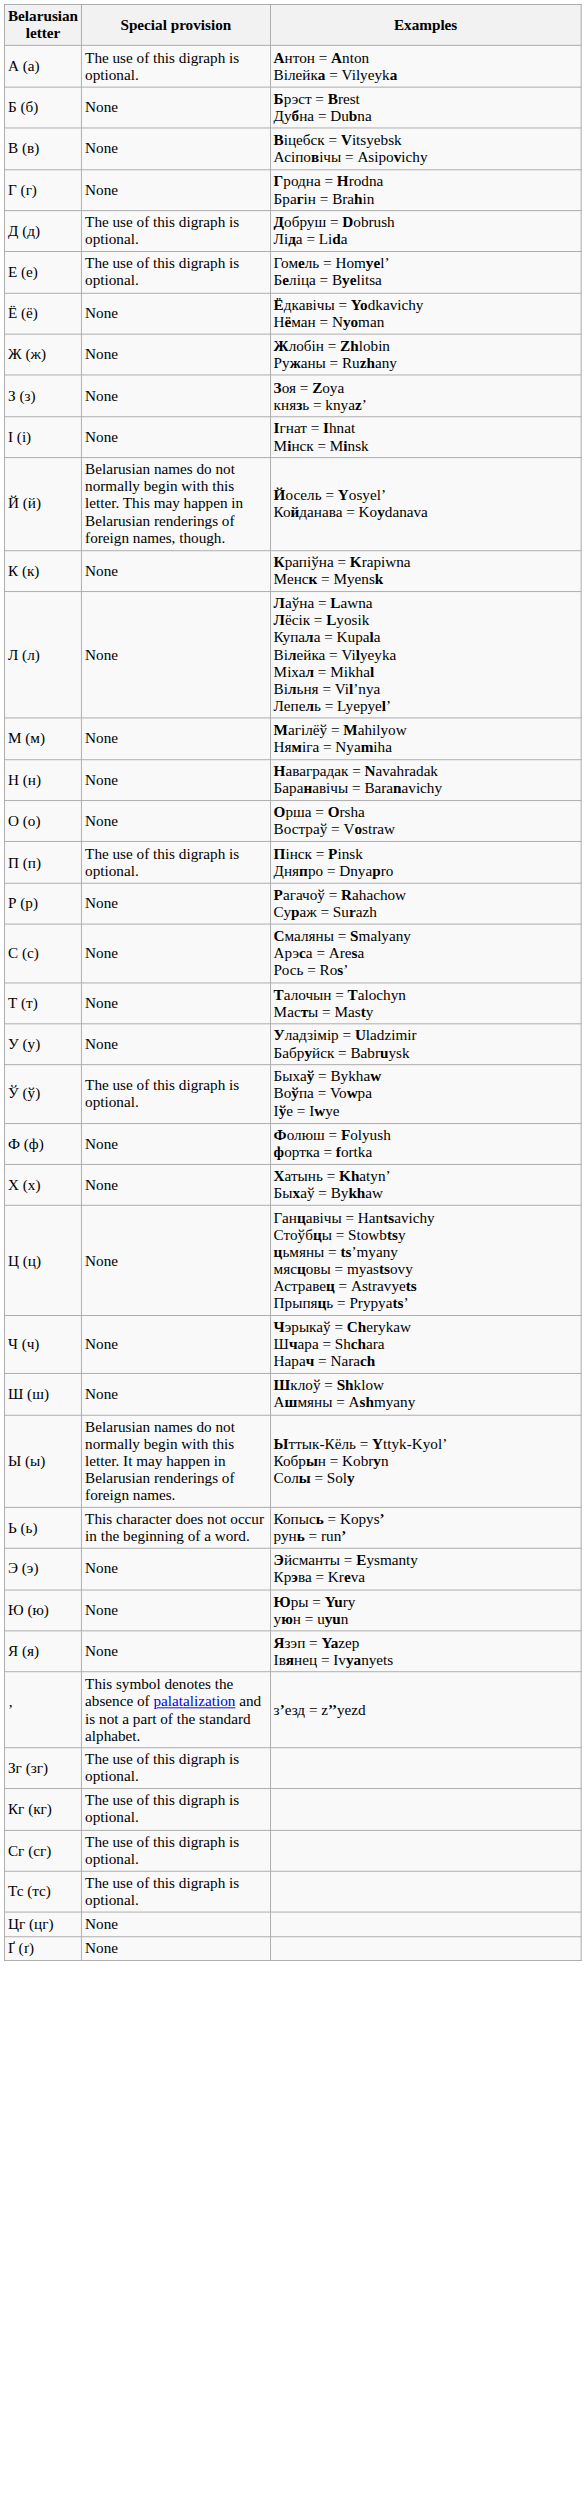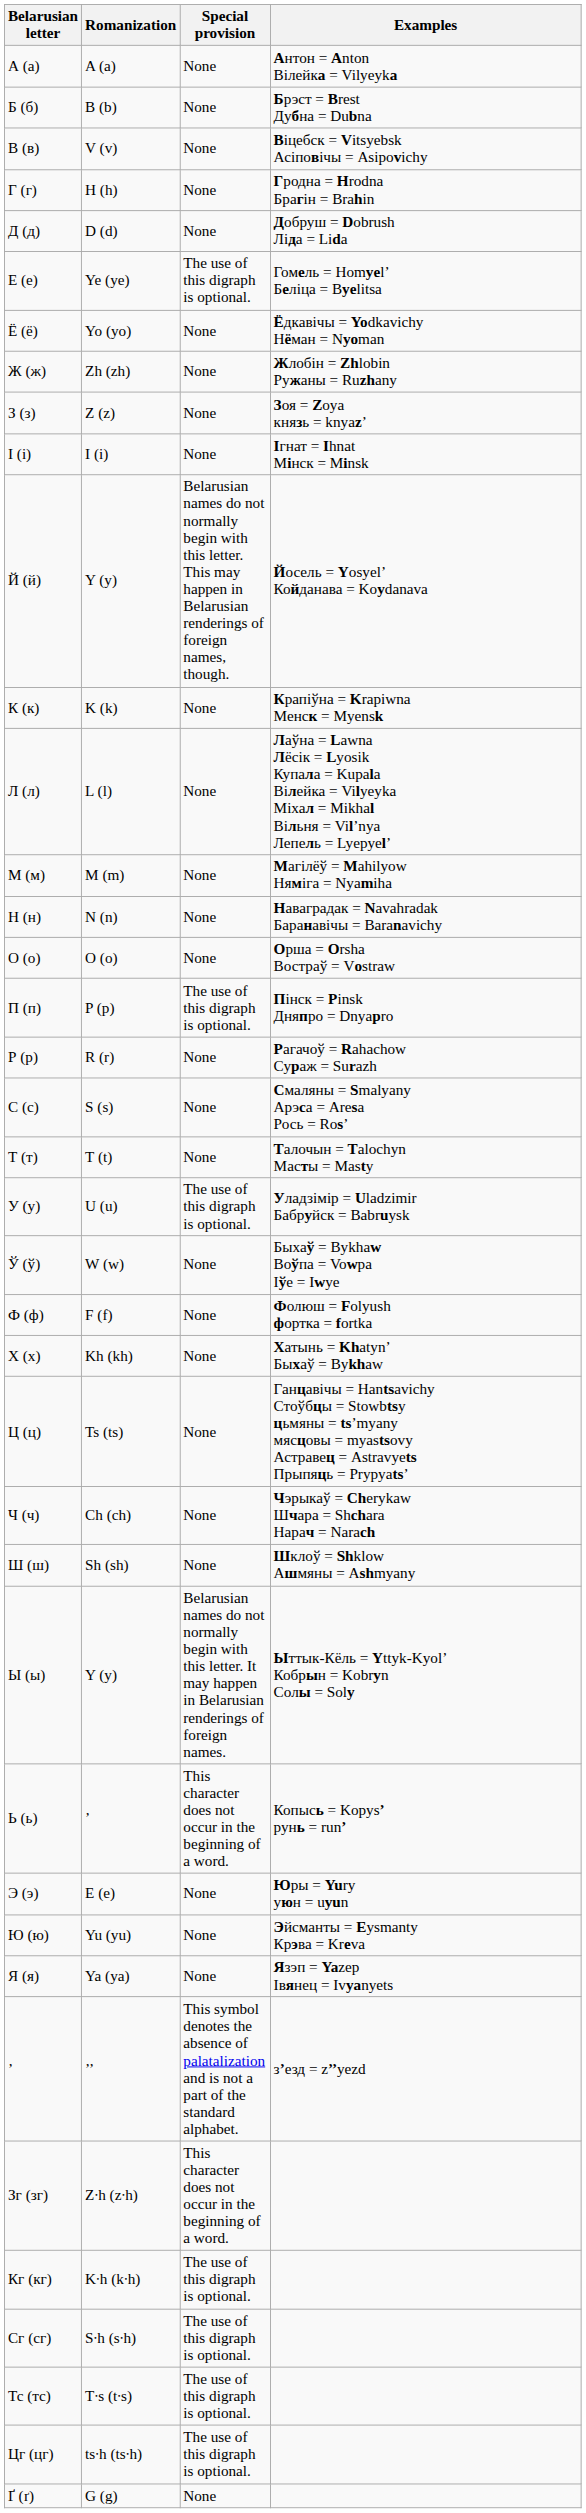+ column: Romanization | A (a) | B (b) | V (v) | H (h) | D (d) | Ye (ye) | Yo (yo) | Zh (zh) | Z (z) | I (i) | Y (y) | K (k) | L (l) | M (m) | N (n) | O (o) | P (p) | R (r) | S (s) | T (t) | U (u) | W (w) | F (f) | Kh (kh) | Ts (ts) | Ch (ch) | Sh (sh) | Y (y) | ’ | E (e) | Yu (yu) | Ya (ya) | ’’ | Z∙h (z∙h) | K∙h (k∙h) | S∙h (s∙h) | T∙s (t∙s) | ts∙h (ts∙h) | G (g)
А (а) | Special provision: The use of this digraph is optional. -> None
Д (д) | Special provision: The use of this digraph is optional. -> None
У (у) | Special provision: None -> The use of this digraph is optional.
Ў (ў) | Special provision: The use of this digraph is optional. -> None
Э (э) | Examples: Эйсманты = Eysmanty Крэва = Kreva -> Юры = Yury уюн = uyun
Ю (ю) | Examples: Юры = Yury уюн = uyun -> Эйсманты = Eysmanty Крэва = Kreva
Зг (зг) | Special provision: The use of this digraph is optional. -> This character does not occur in the beginning of a word.
Цг (цг) | Special provision: None -> The use of this digraph is optional.
